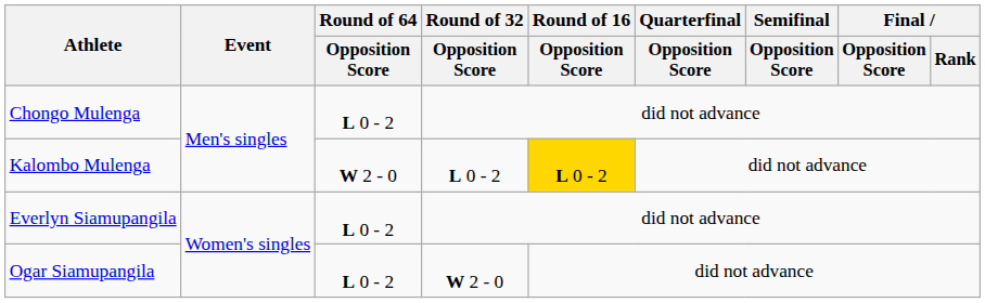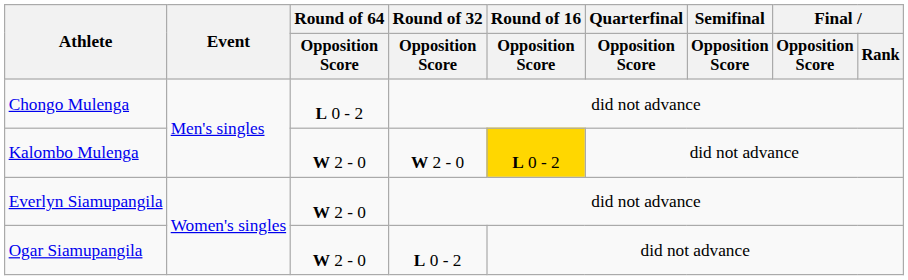Kalombo Mulenga | Round of 32 / Opposition Score: L 0 - 2 -> W 2 - 0
Everlyn Siamupangila | Round of 64 / Opposition Score: L 0 - 2 -> W 2 - 0
Ogar Siamupangila | Round of 64 / Opposition Score: L 0 - 2 -> W 2 - 0
Ogar Siamupangila | Round of 32 / Opposition Score: W 2 - 0 -> L 0 - 2
